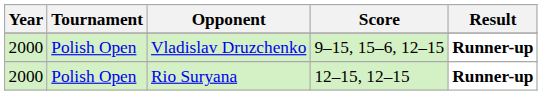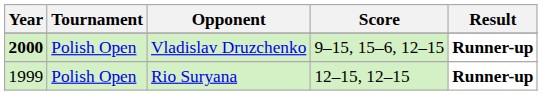Vladislav Druzchenko | Year: normal -> bold
Rio Suryana | Year: 2000 -> 1999
